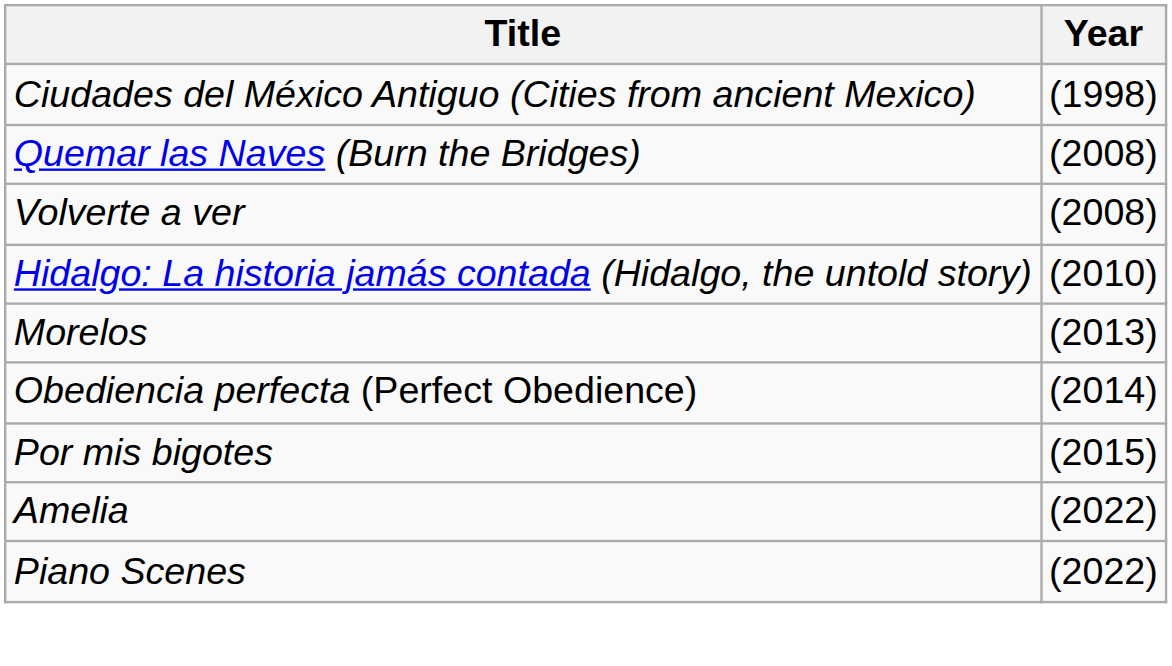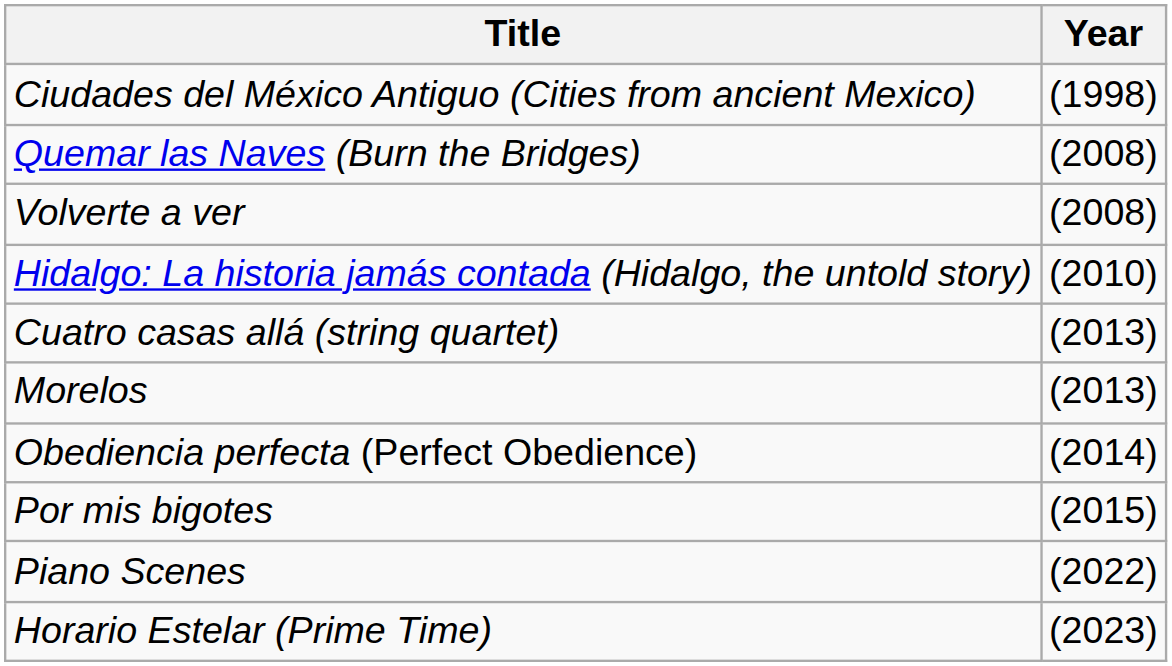+ row: Cuatro casas allá (string quartet) | (2013)
- row: Amelia | (2022)
+ row: Horario Estelar (Prime Time) | (2023)
